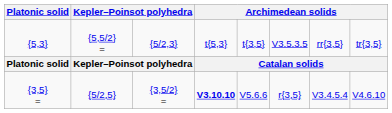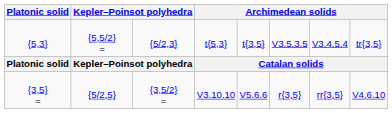{5,3} | column 7: rr{3,5} -> V3.4.5.4
{3,5} = | column 4: bold -> normal
{3,5} = | column 7: V3.4.5.4 -> rr{3,5}
